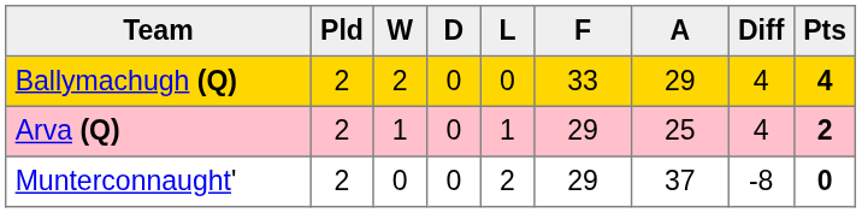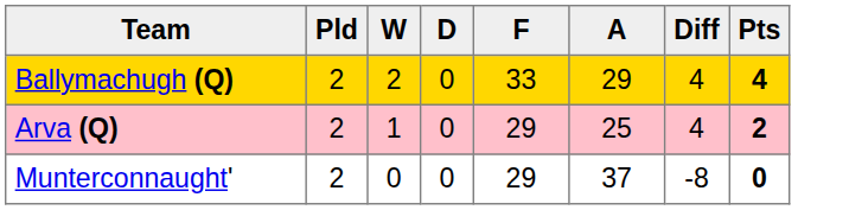- column: L | 0 | 1 | 2
